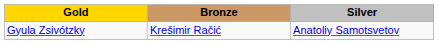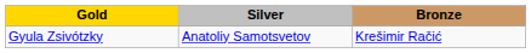columns swapped: Silver <-> Bronze
